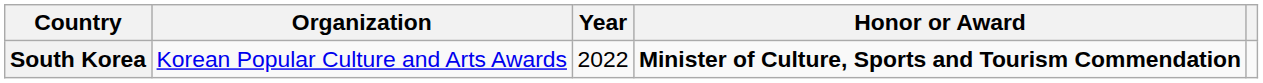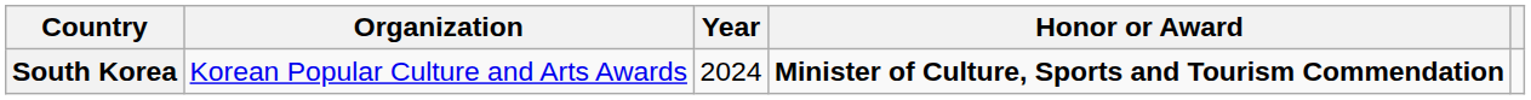South Korea | Year: 2022 -> 2024
